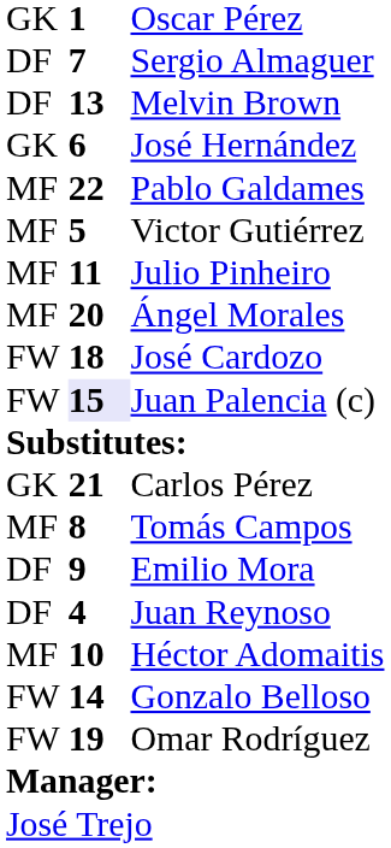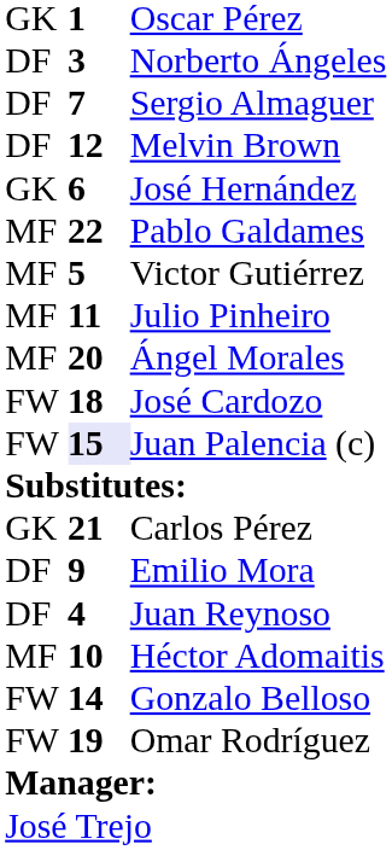+ row: DF | 3 | Norberto Ángeles
Melvin Brown | column 2: 13 -> 12
- row: MF | 8 | Tomás Campos
